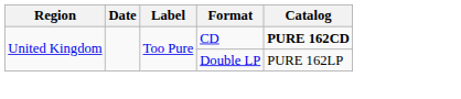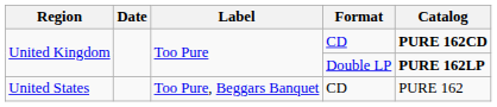United Kingdom / Double LP | Catalog: normal -> bold
+ row: United States | Too Pure, Beggars Banquet | CD | PURE 162
